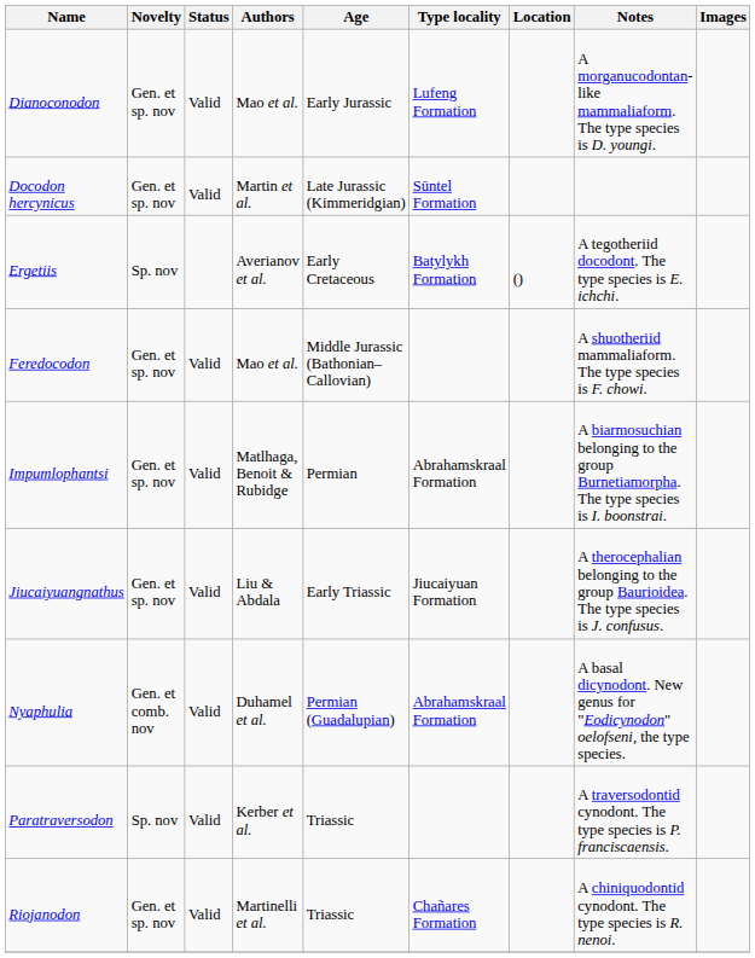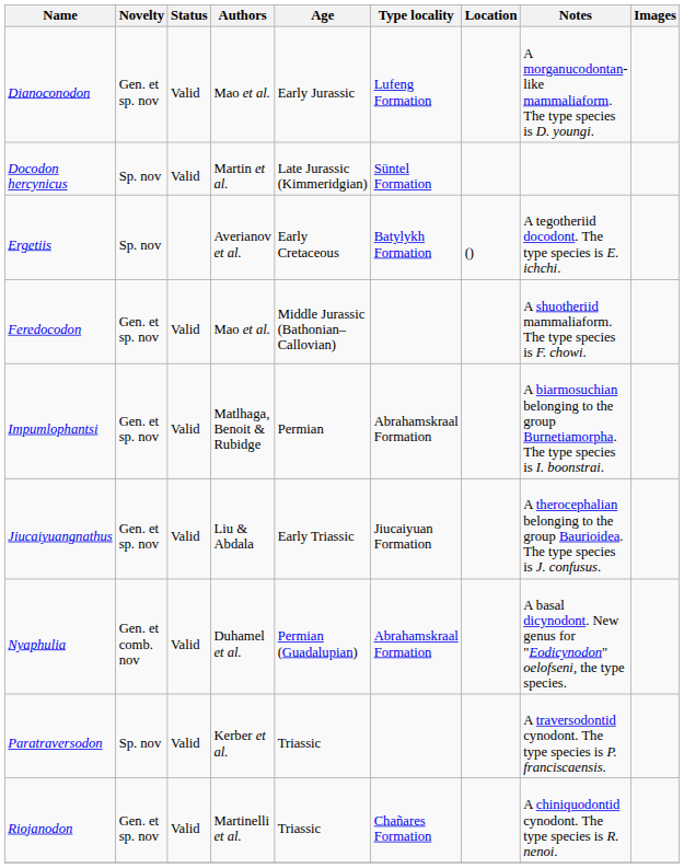Docodon hercynicus | Novelty: Gen. et sp. nov -> Sp. nov
